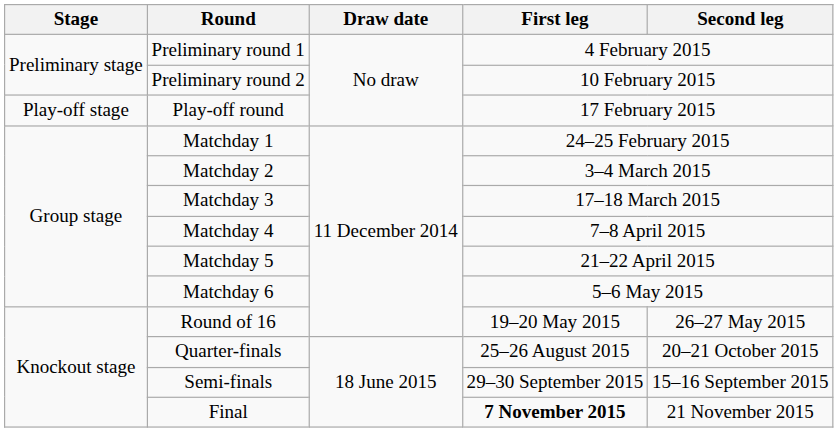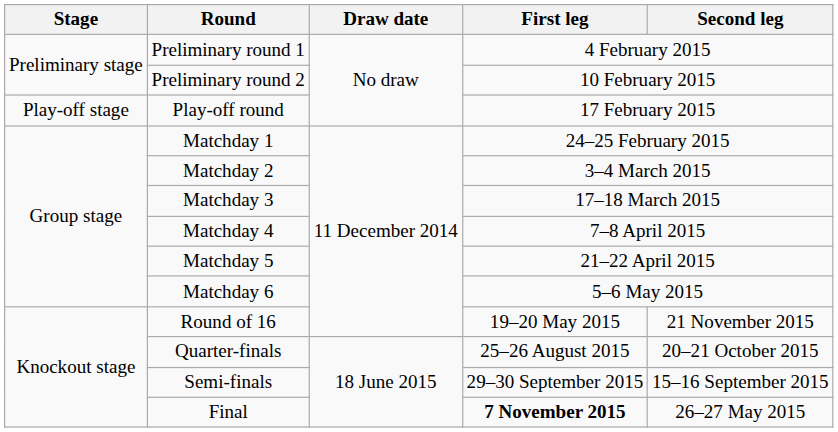Round of 16 | Second leg: 26–27 May 2015 -> 21 November 2015
Final | Second leg: 21 November 2015 -> 26–27 May 2015
